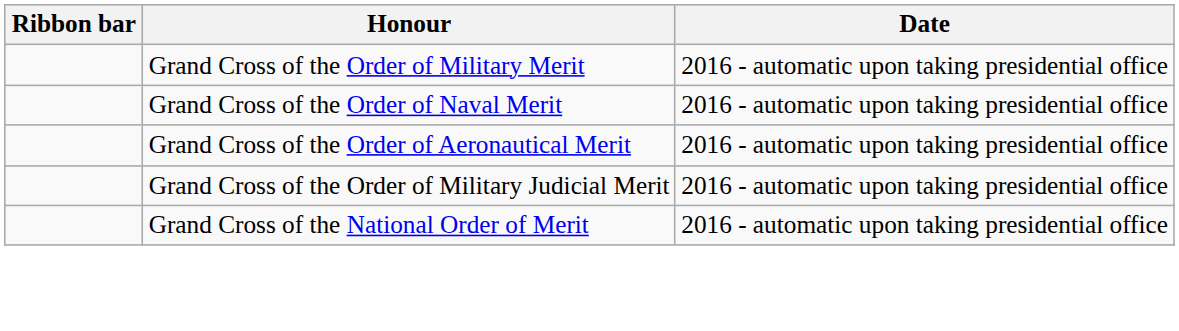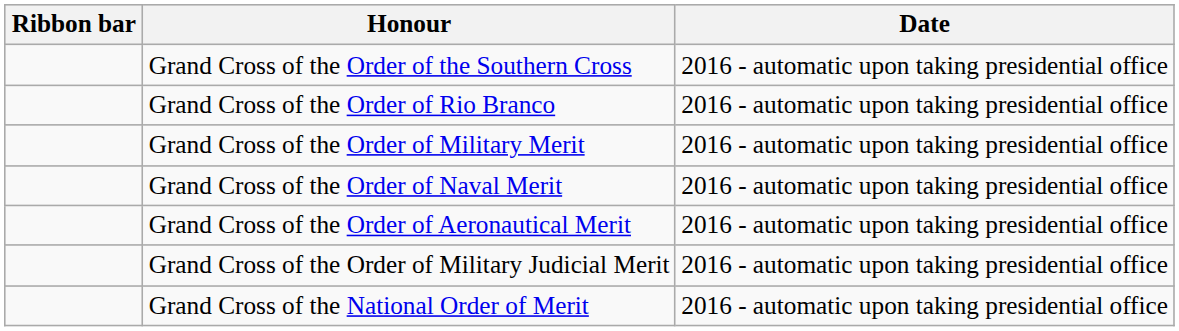+ row: Grand Cross of the Order of the Southern Cross | 2016 - automatic upon taking presidential office
+ row: Grand Cross of the Order of Rio Branco | 2016 - automatic upon taking presidential office
